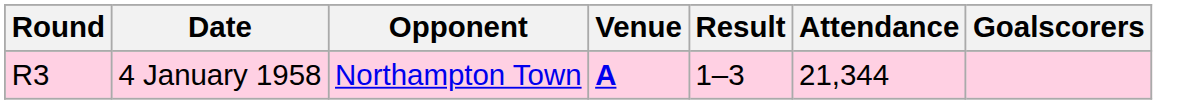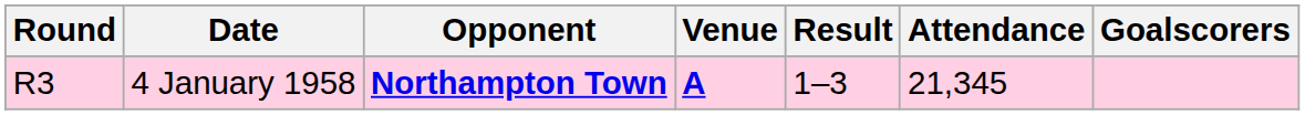4 January 1958 | Opponent: normal -> bold
4 January 1958 | Attendance: 21,344 -> 21,345
